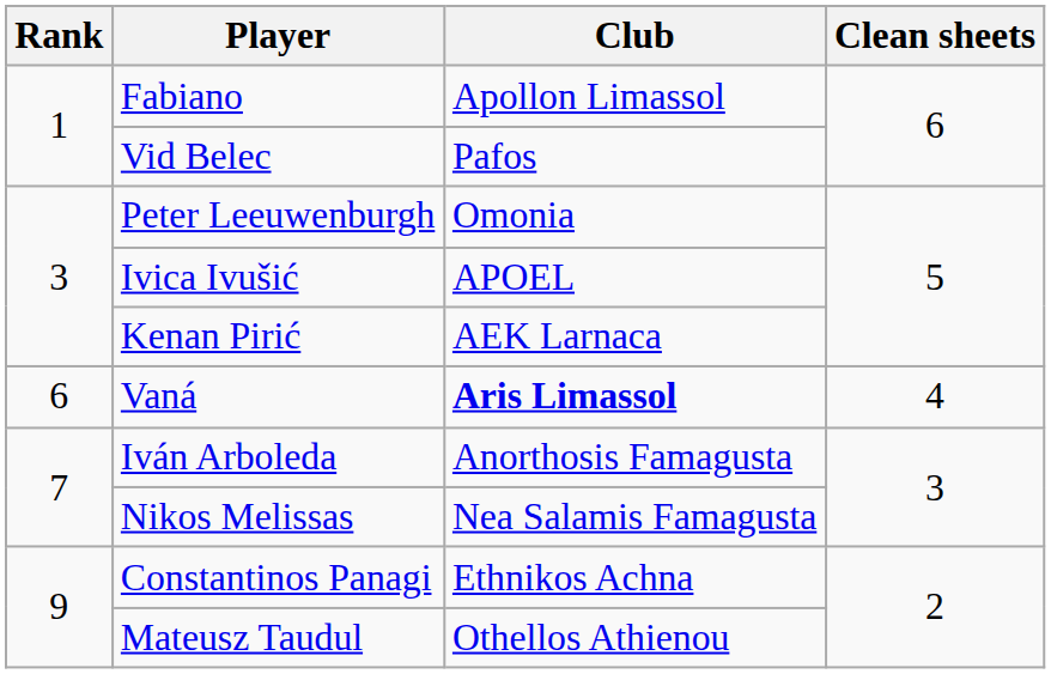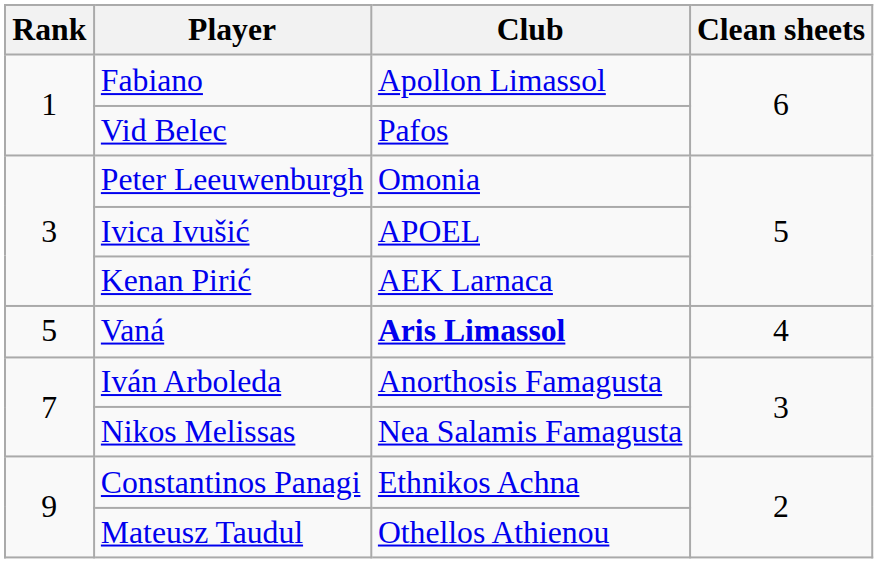Vaná | Rank: 6 -> 5
